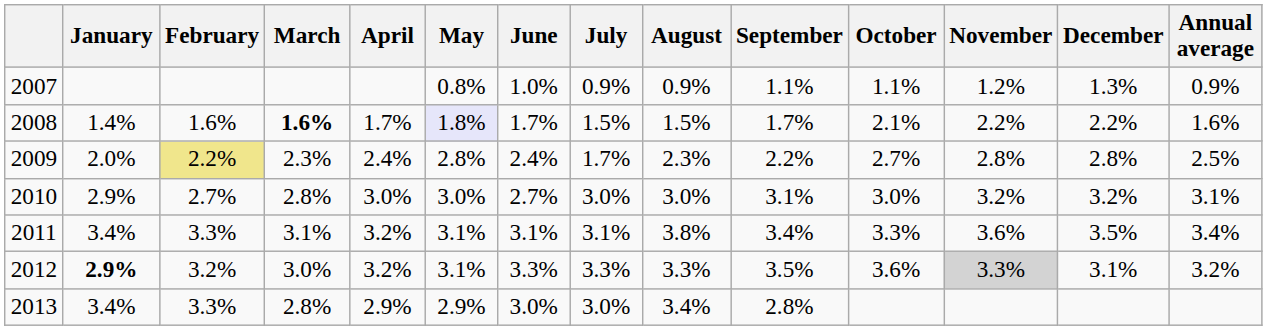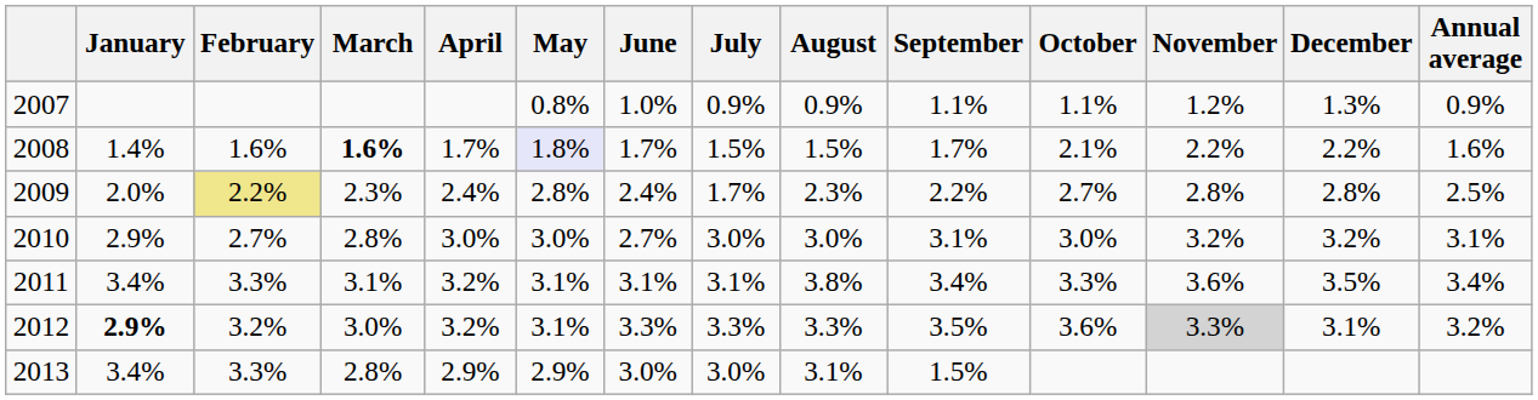2013 | August: 3.4% -> 3.1%
2013 | September: 2.8% -> 1.5%
